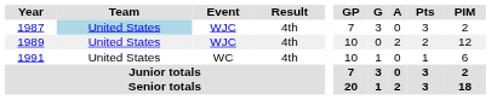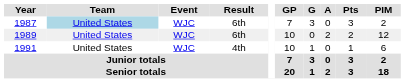1987 | Result: 4th -> 6th
1989 | Result: 4th -> 6th
1991 | Event: WC -> WJC
